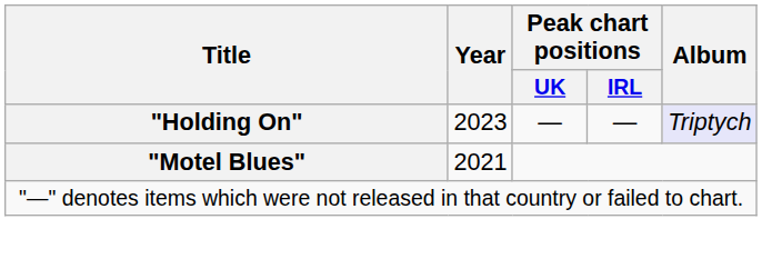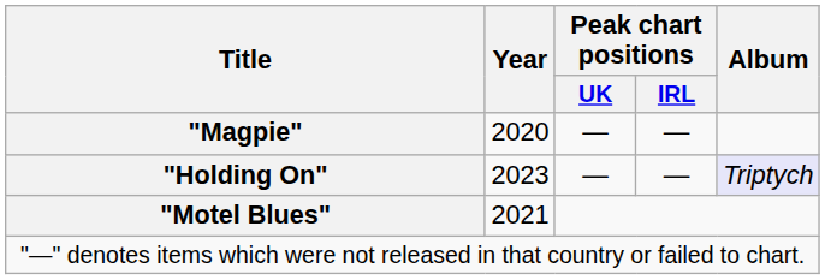+ row: "Magpie" | 2020 | — | —
